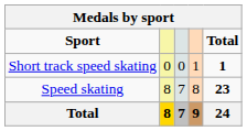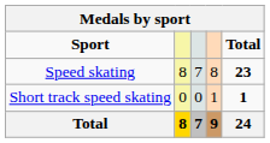rows swapped: Speed skating <-> Short track speed skating
